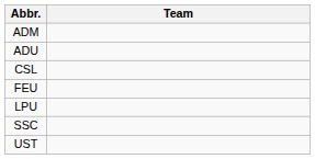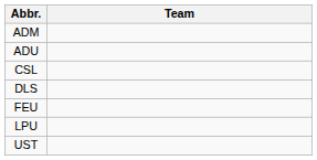+ row: DLS
- row: SSC
